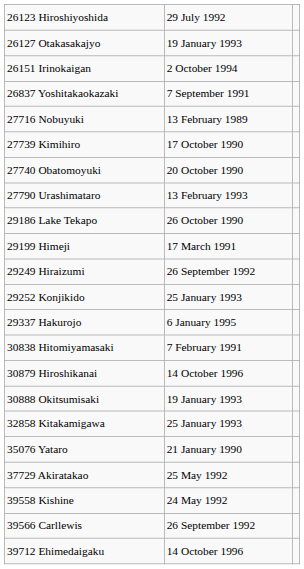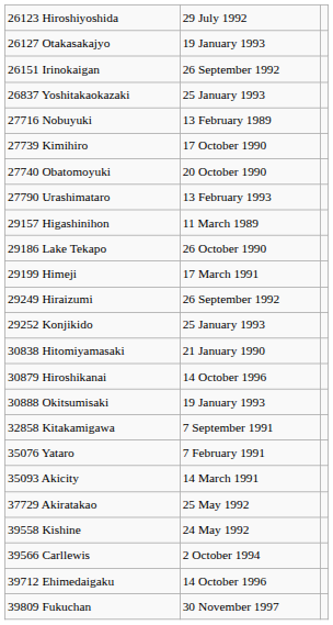26151 Irinokaigan | column 2: 2 October 1994 -> 26 September 1992
26837 Yoshitakaokazaki | column 2: 7 September 1991 -> 25 January 1993
+ row: 29157 Higashinihon | 11 March 1989
- row: 29337 Hakurojo | 6 January 1995
30838 Hitomiyamasaki | column 2: 7 February 1991 -> 21 January 1990
32858 Kitakamigawa | column 2: 25 January 1993 -> 7 September 1991
35076 Yataro | column 2: 21 January 1990 -> 7 February 1991
+ row: 35093 Akicity | 14 March 1991
39566 Carllewis | column 2: 26 September 1992 -> 2 October 1994
+ row: 39809 Fukuchan | 30 November 1997
